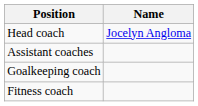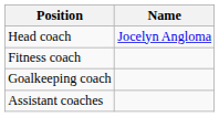rows swapped: Assistant coaches <-> Fitness coach
